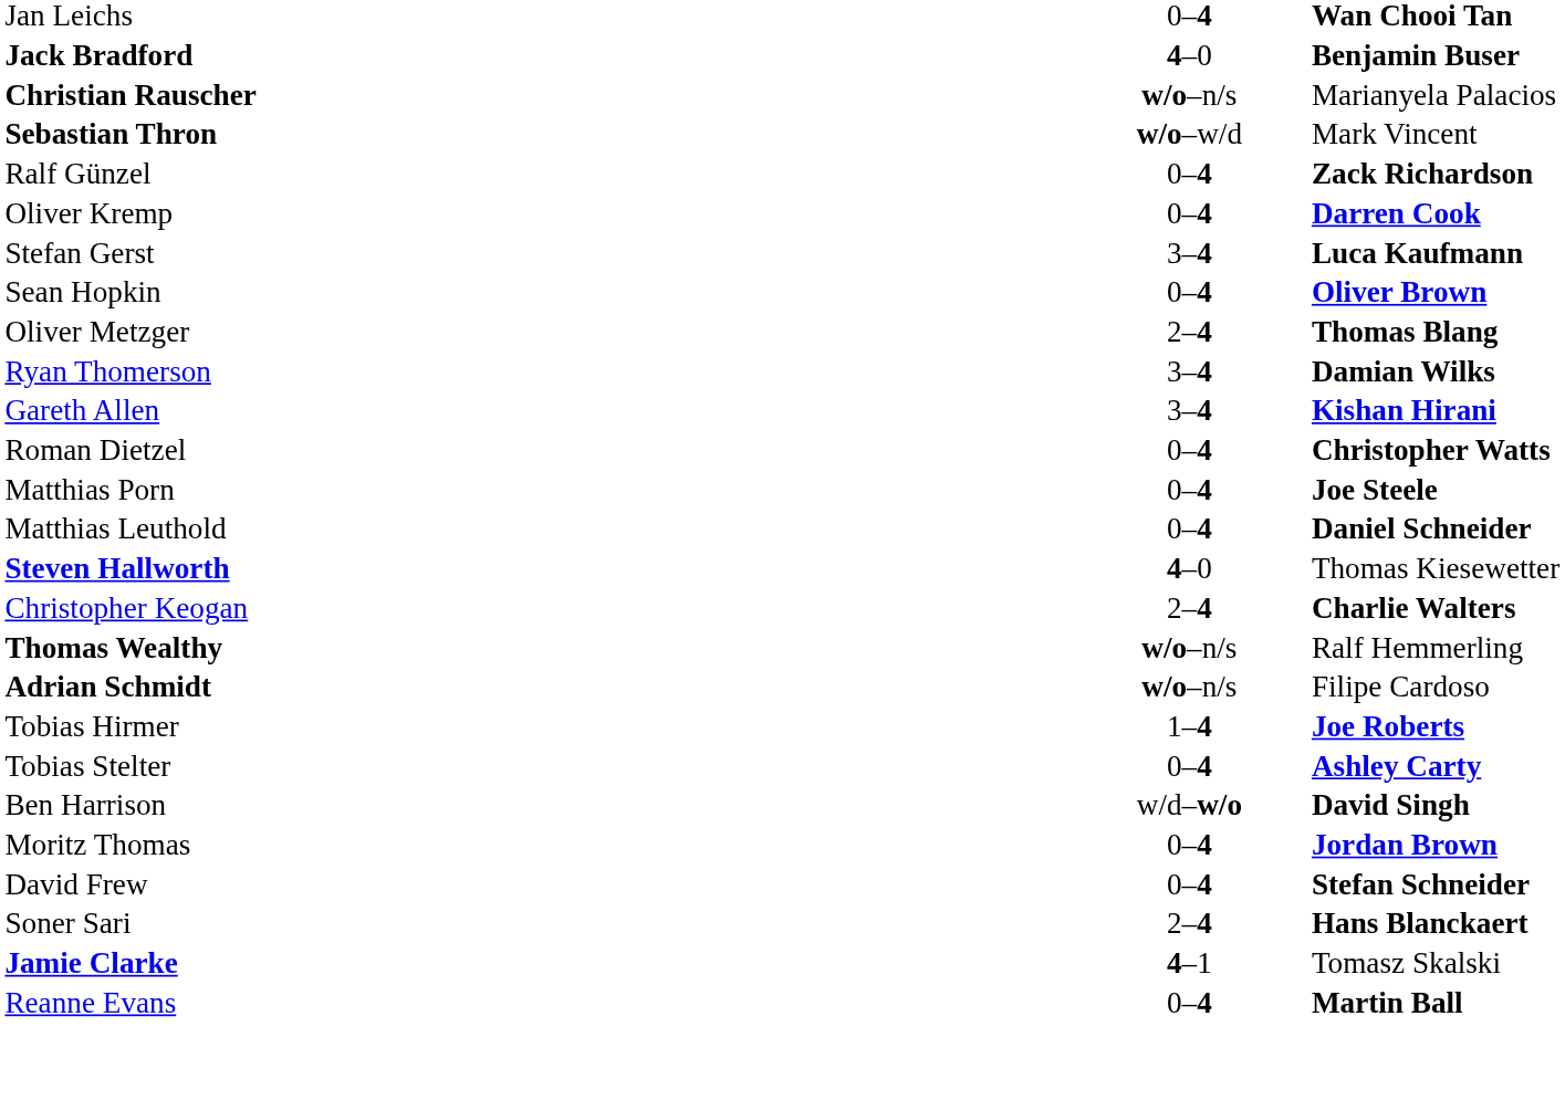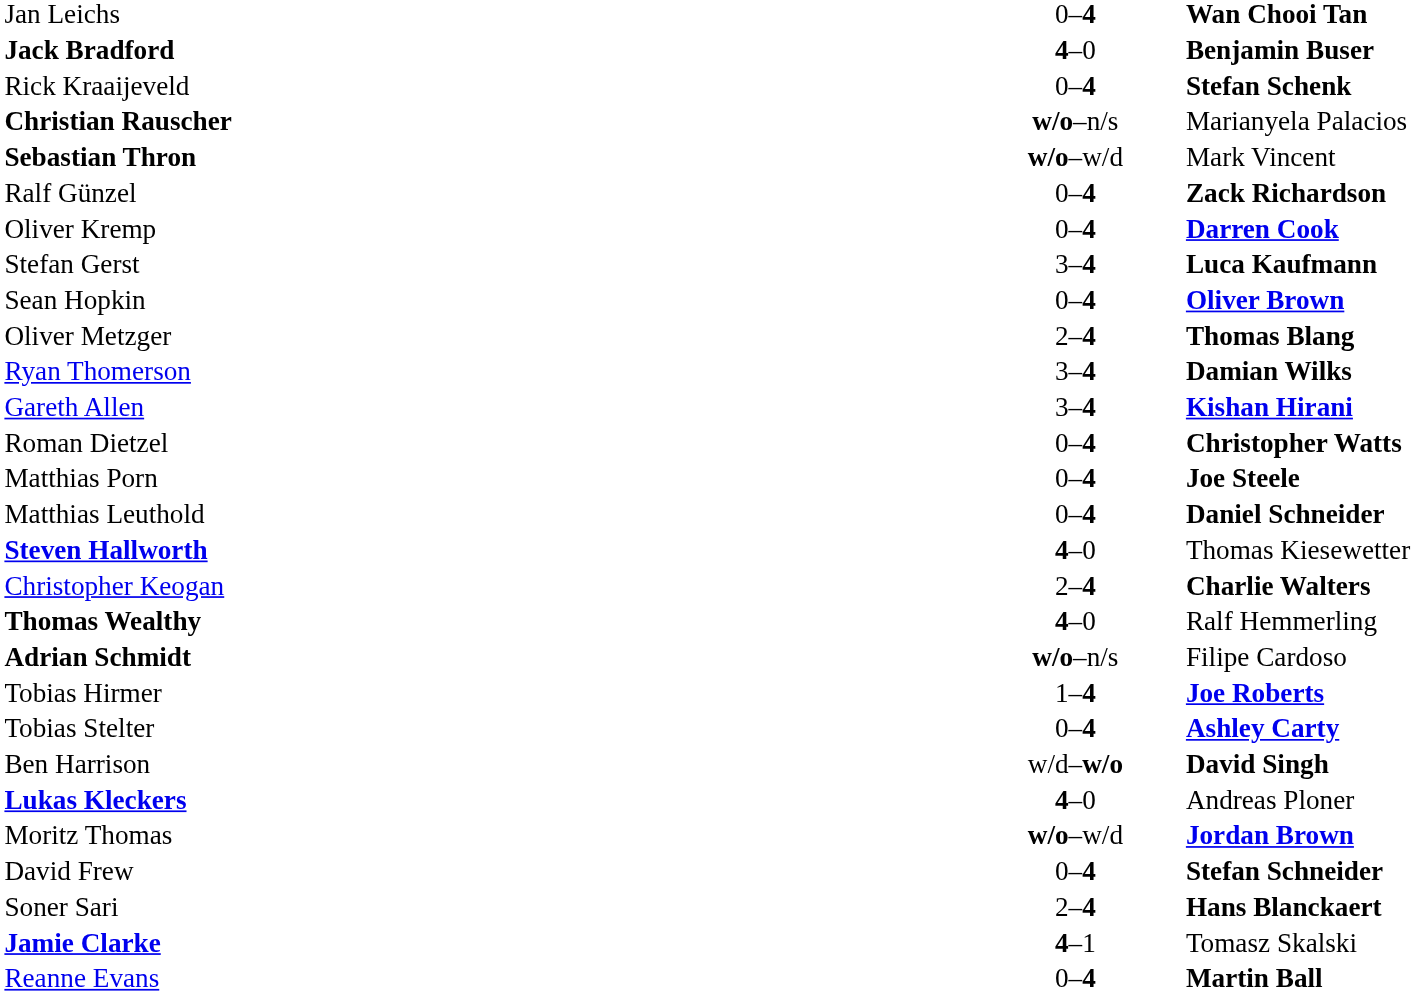+ row: Rick Kraaijeveld | 0–4 | Stefan Schenk
Thomas Wealthy | column 2: w/o–n/s -> 4–0
+ row: Lukas Kleckers | 4–0 | Andreas Ploner
Moritz Thomas | column 2: 0–4 -> w/o–w/d
